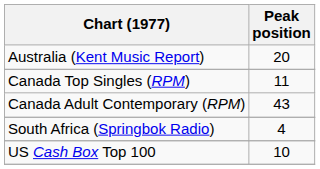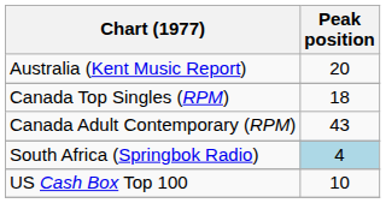Canada Top Singles (RPM) | Peak position: 11 -> 18
South Africa (Springbok Radio) | Peak position: no background -> lightblue background
